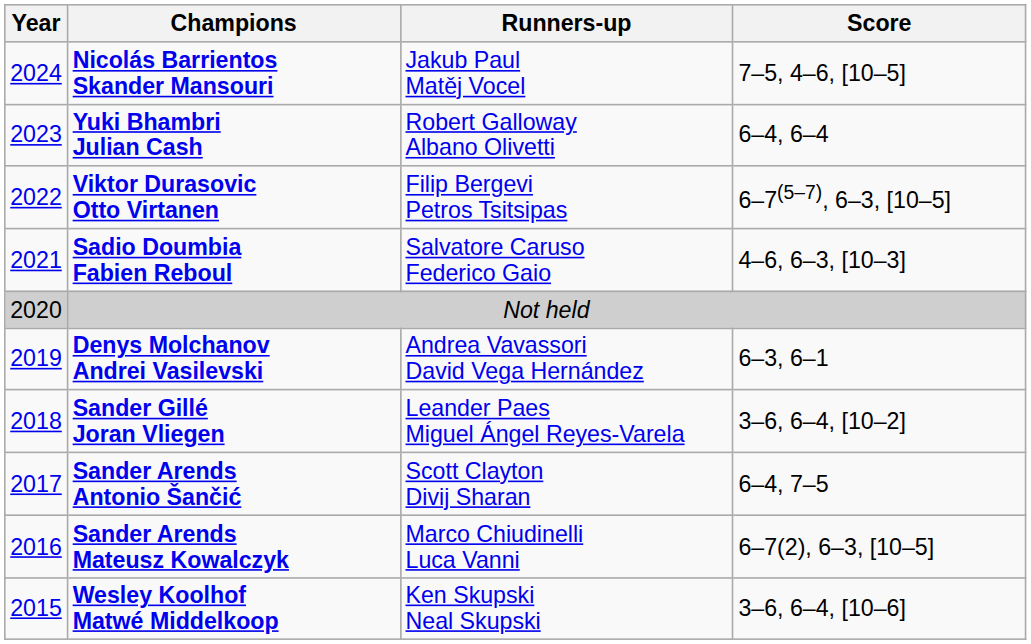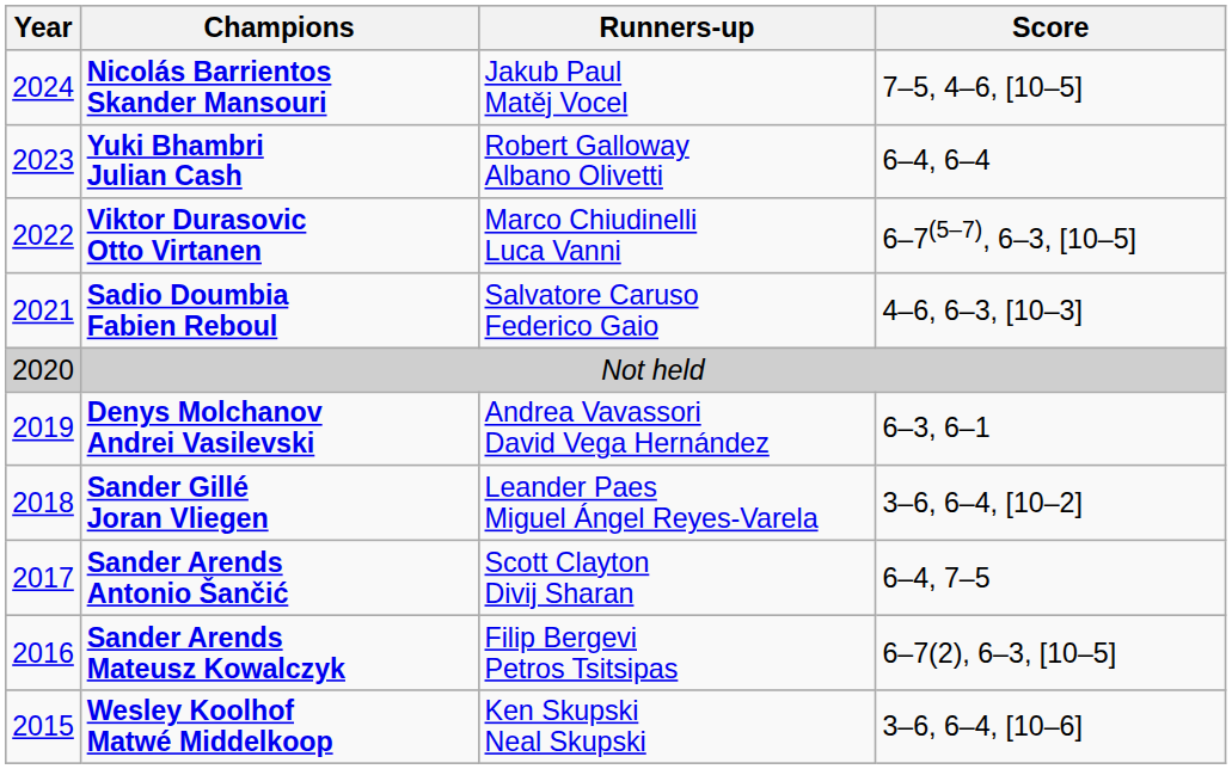Viktor Durasovic Otto Virtanen | Runners-up: Filip Bergevi Petros Tsitsipas -> Marco Chiudinelli Luca Vanni
Sander Arends Mateusz Kowalczyk | Runners-up: Marco Chiudinelli Luca Vanni -> Filip Bergevi Petros Tsitsipas
